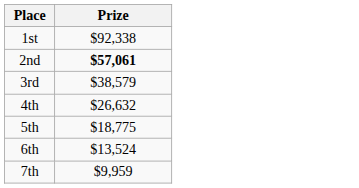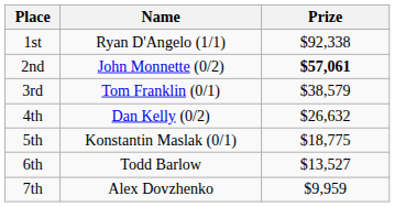+ column: Name | Ryan D'Angelo (1/1) | John Monnette (0/2) | Tom Franklin (0/1) | Dan Kelly (0/2) | Konstantin Maslak (0/1) | Todd Barlow | Alex Dovzhenko
6th | Prize: $13,524 -> $13,527
